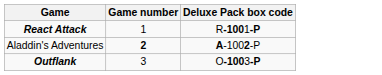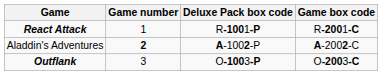+ column: Game box code | R-2001-C | A-2002-C | O-2003-C
